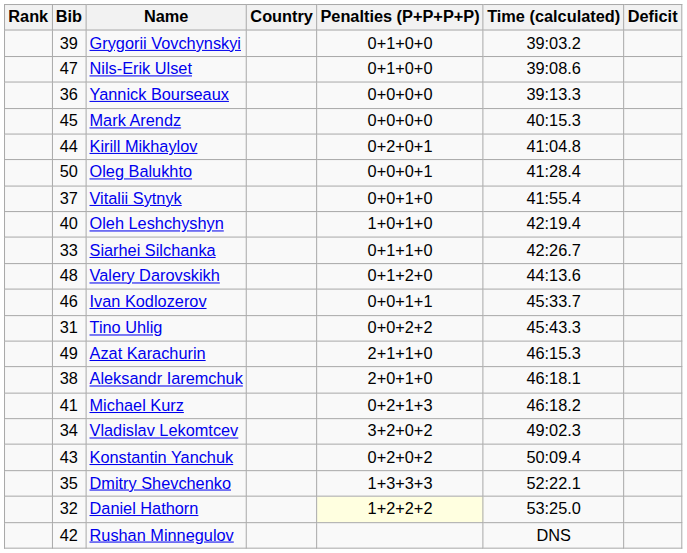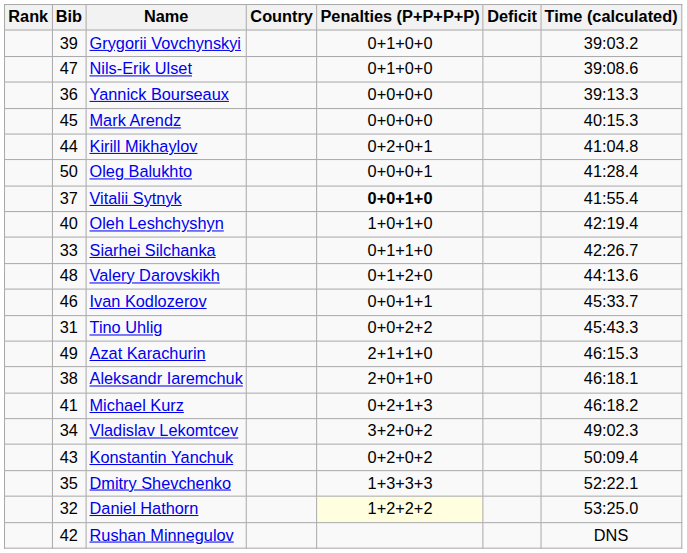columns swapped: Time (calculated) <-> Deficit
Vitalii Sytnyk | Penalties (P+P+P+P): normal -> bold
